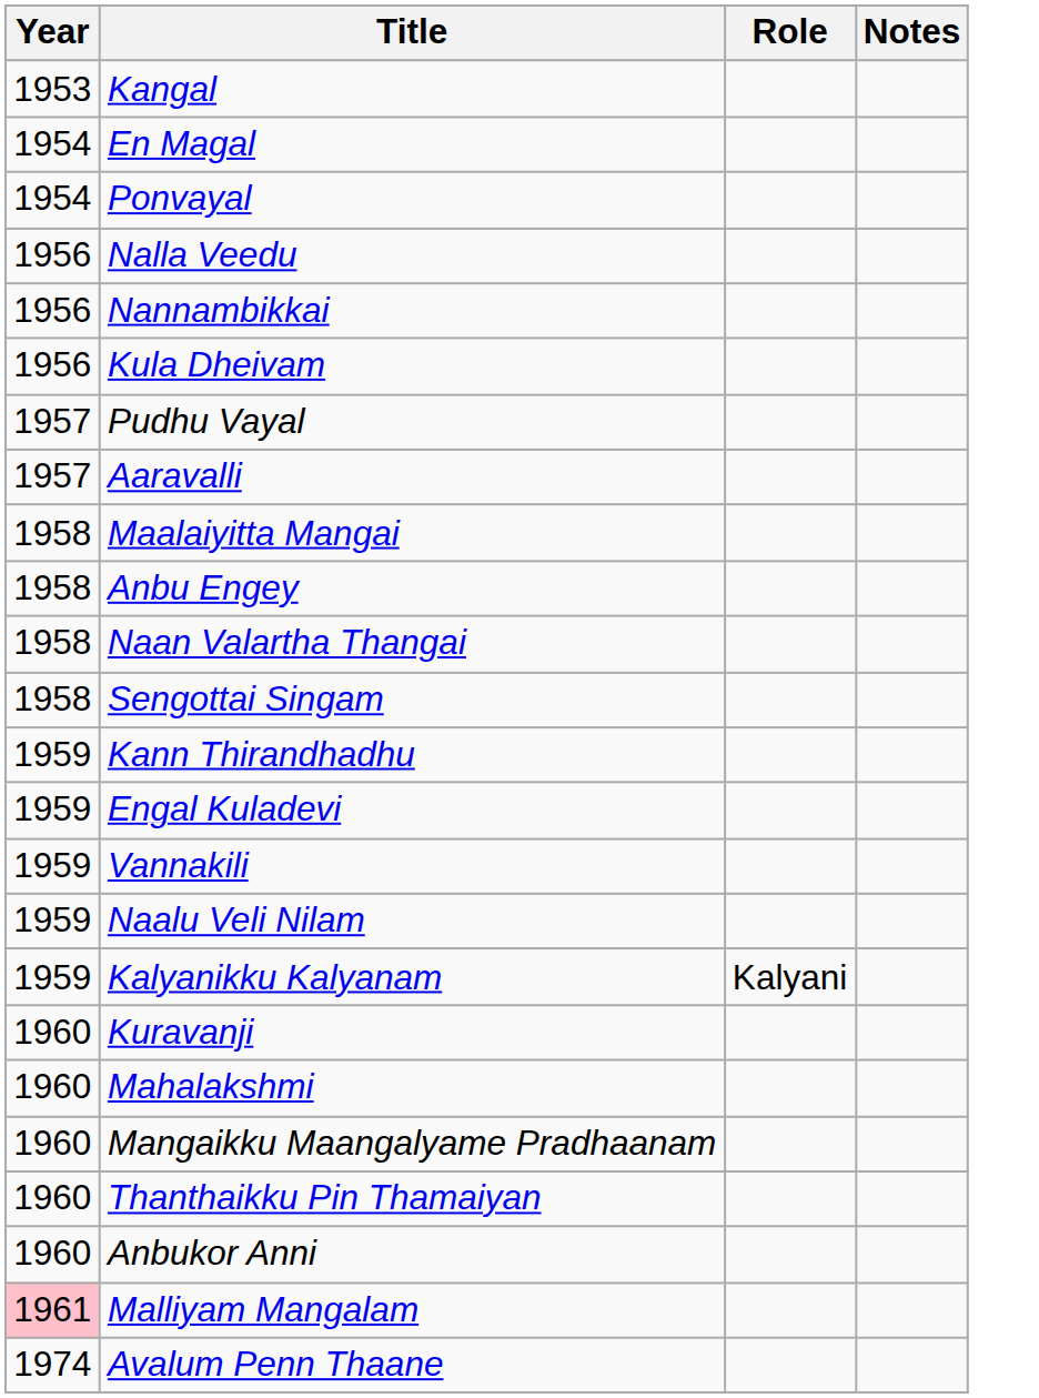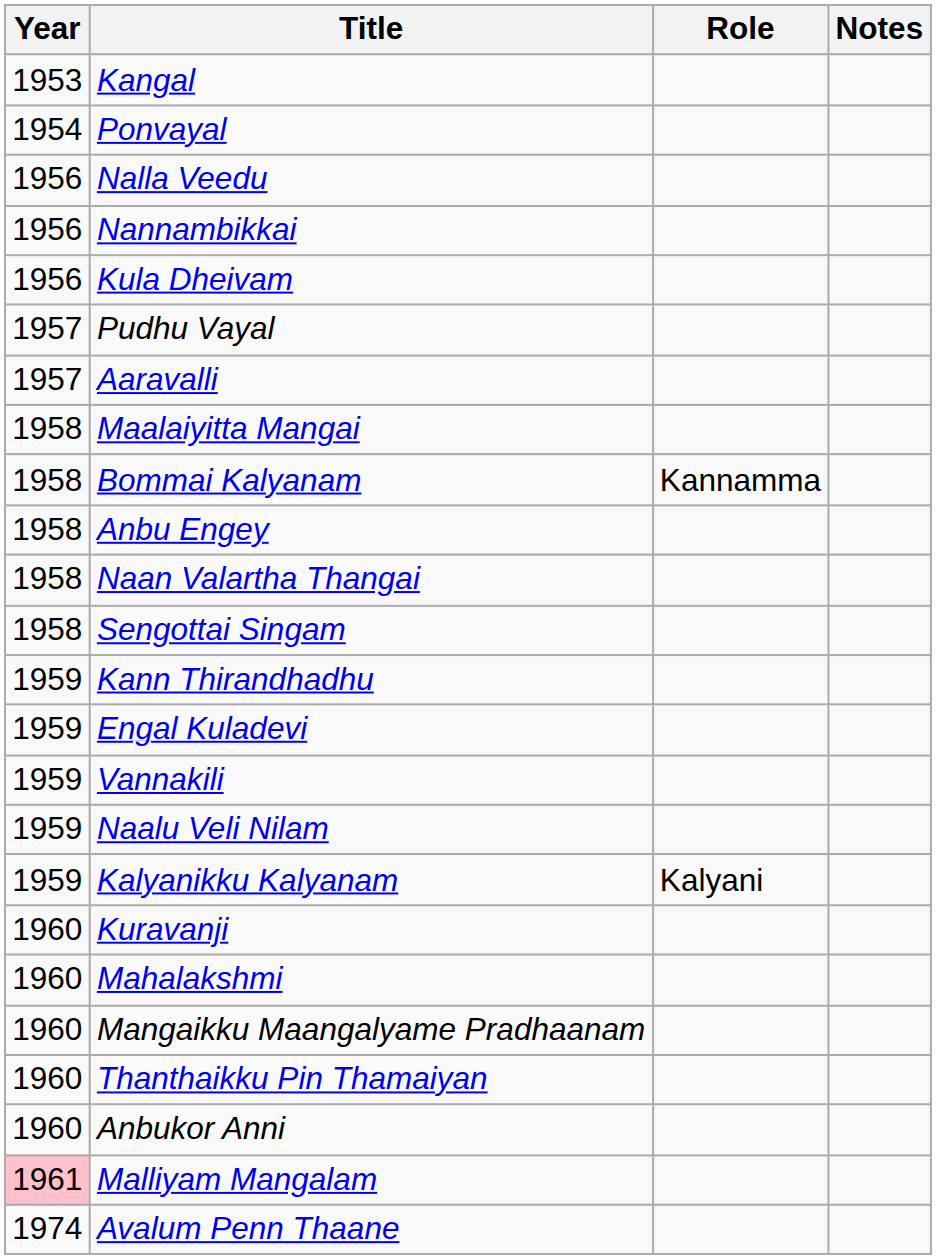- row: 1954 | En Magal
+ row: 1958 | Bommai Kalyanam | Kannamma
